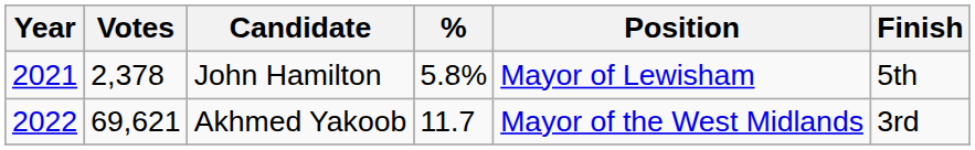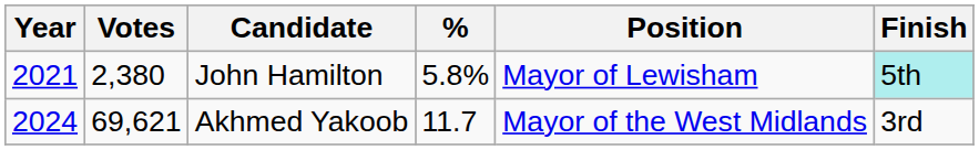John Hamilton | Votes: 2,378 -> 2,380
John Hamilton | Finish: no background -> paleturquoise background
Akhmed Yakoob | Year: 2022 -> 2024
